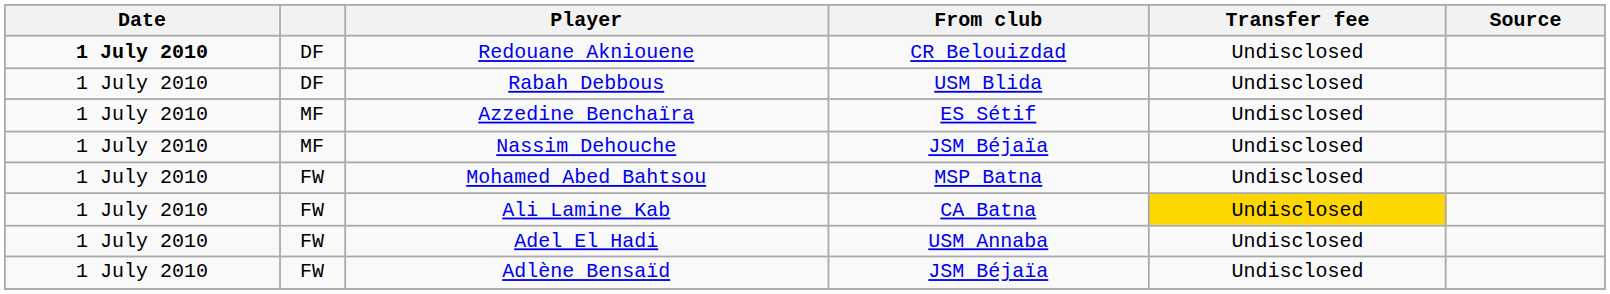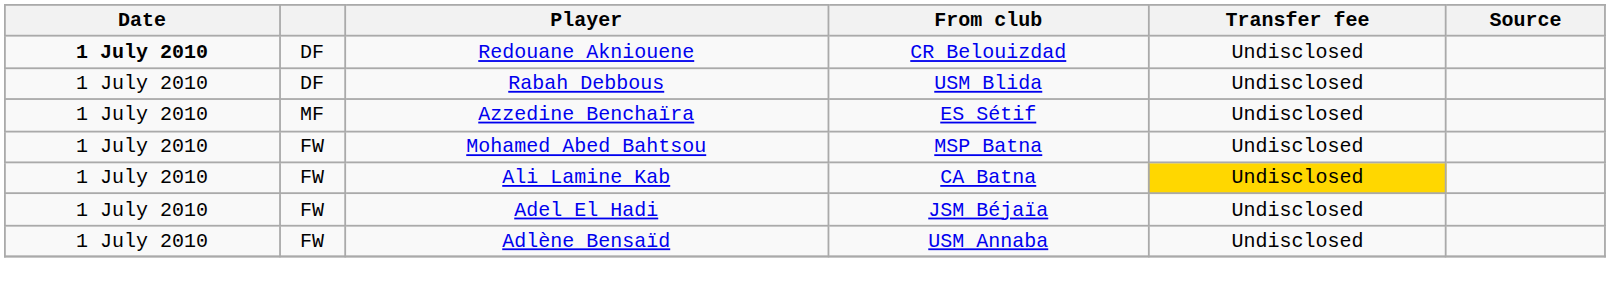- row: 1 July 2010 | MF | Nassim Dehouche | JSM Béjaïa | Undisclosed
Adel El Hadi | From club: USM Annaba -> JSM Béjaïa
Adlène Bensaïd | From club: JSM Béjaïa -> USM Annaba
